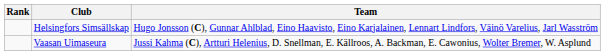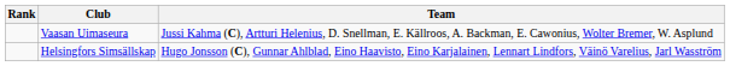rows swapped: Helsingfors Simsällskap <-> Vaasan Uimaseura
